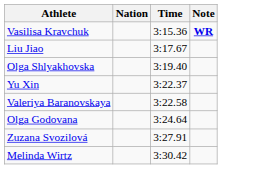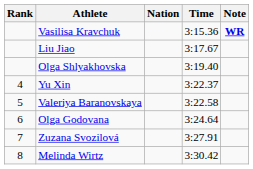+ column: Rank | 4 | 5 | 6 | 7 | 8
